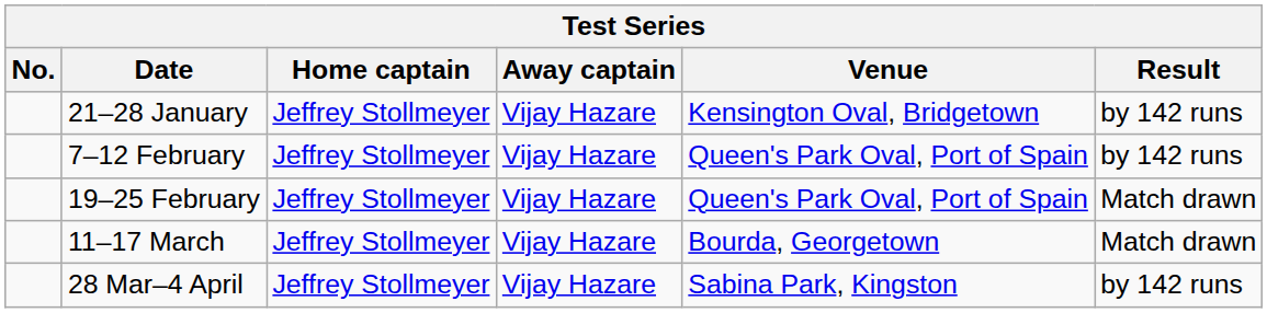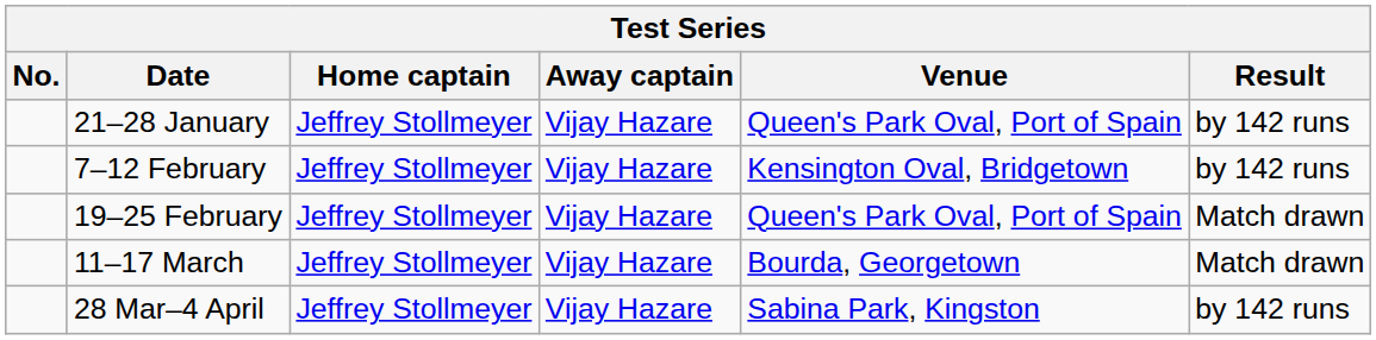21–28 January | Venue: Kensington Oval, Bridgetown -> Queen's Park Oval, Port of Spain
7–12 February | Venue: Queen's Park Oval, Port of Spain -> Kensington Oval, Bridgetown
